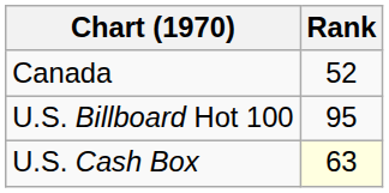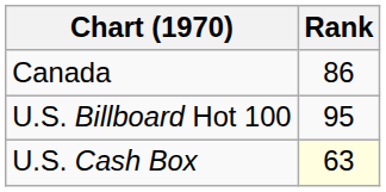Canada | Rank: 52 -> 86
